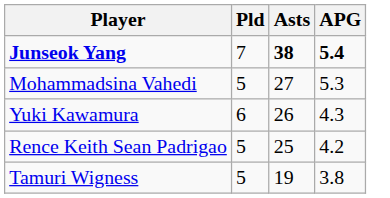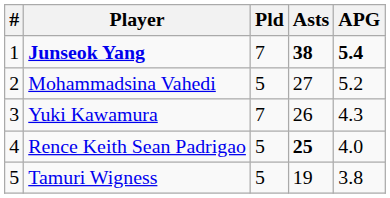+ column: # | 1 | 2 | 3 | 4 | 5
Mohammadsina Vahedi | APG: 5.3 -> 5.2
Yuki Kawamura | Pld: 6 -> 7
Rence Keith Sean Padrigao | Asts: normal -> bold
Rence Keith Sean Padrigao | APG: 4.2 -> 4.0
